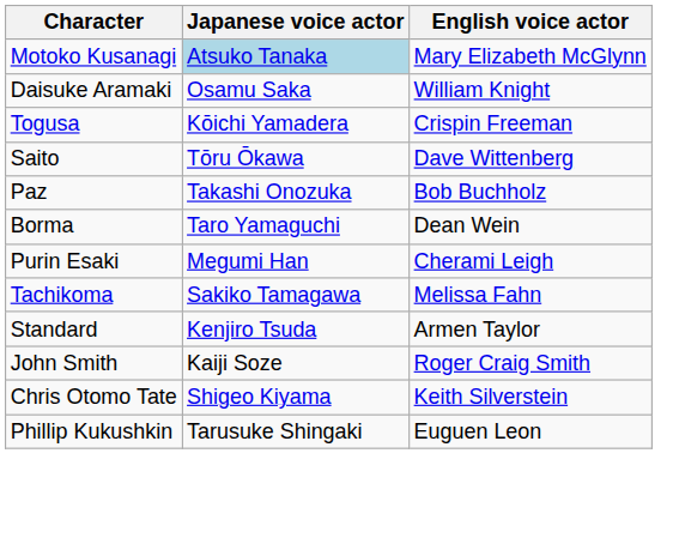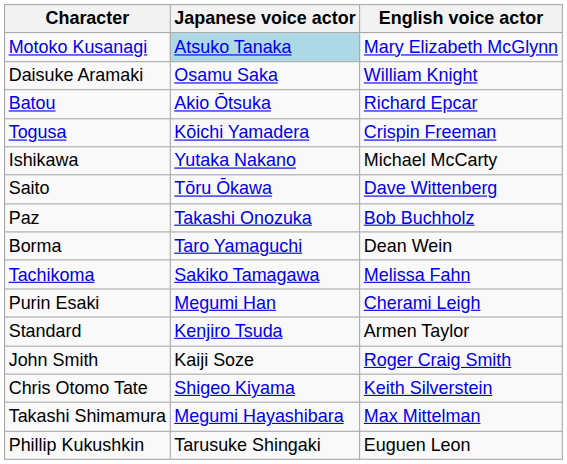+ row: Batou | Akio Ōtsuka | Richard Epcar
+ row: Ishikawa | Yutaka Nakano | Michael McCarty
rows swapped: Tachikoma <-> Purin Esaki
+ row: Takashi Shimamura | Megumi Hayashibara | Max Mittelman
